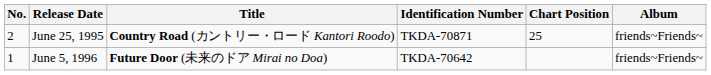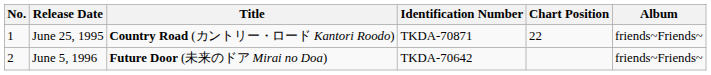June 25, 1995 | No.: 2 -> 1
June 25, 1995 | Chart Position: 25 -> 22
June 5, 1996 | No.: 1 -> 2
